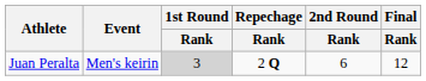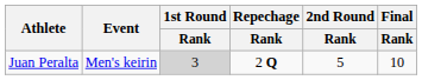Juan Peralta | 2nd Round / Rank: 6 -> 5
Juan Peralta | Final / Rank: 12 -> 10
